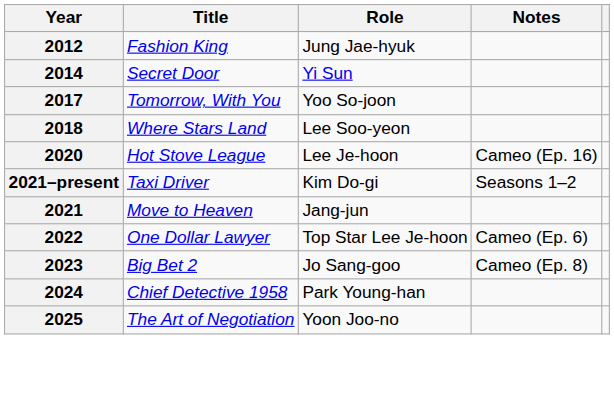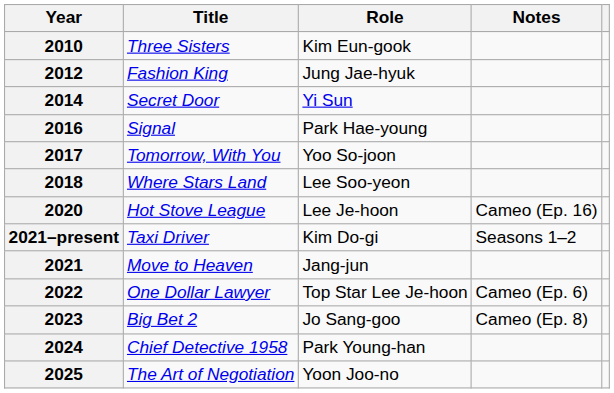+ row: 2010 | Three Sisters | Kim Eun-gook
+ row: 2016 | Signal | Park Hae-young
